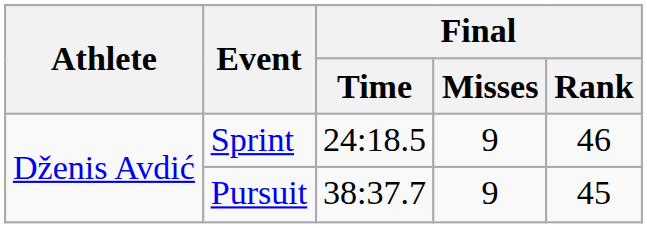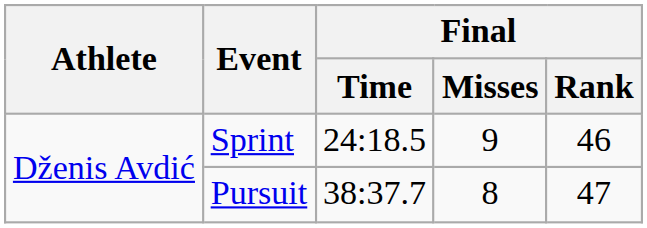Pursuit | Final / Misses: 9 -> 8
Pursuit | Final / Rank: 45 -> 47
